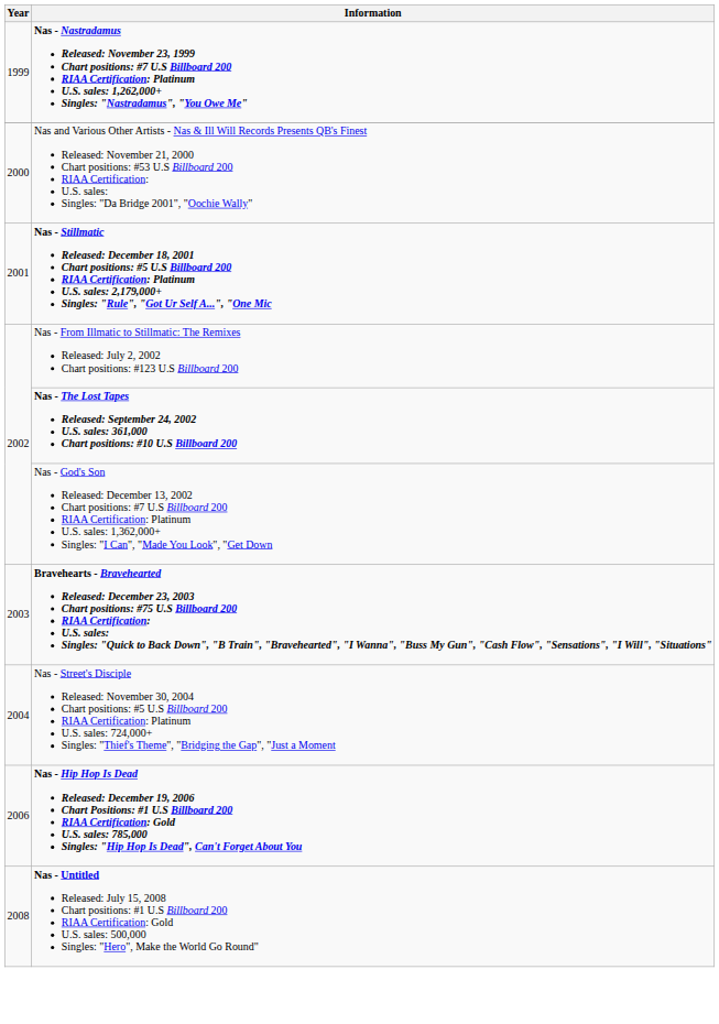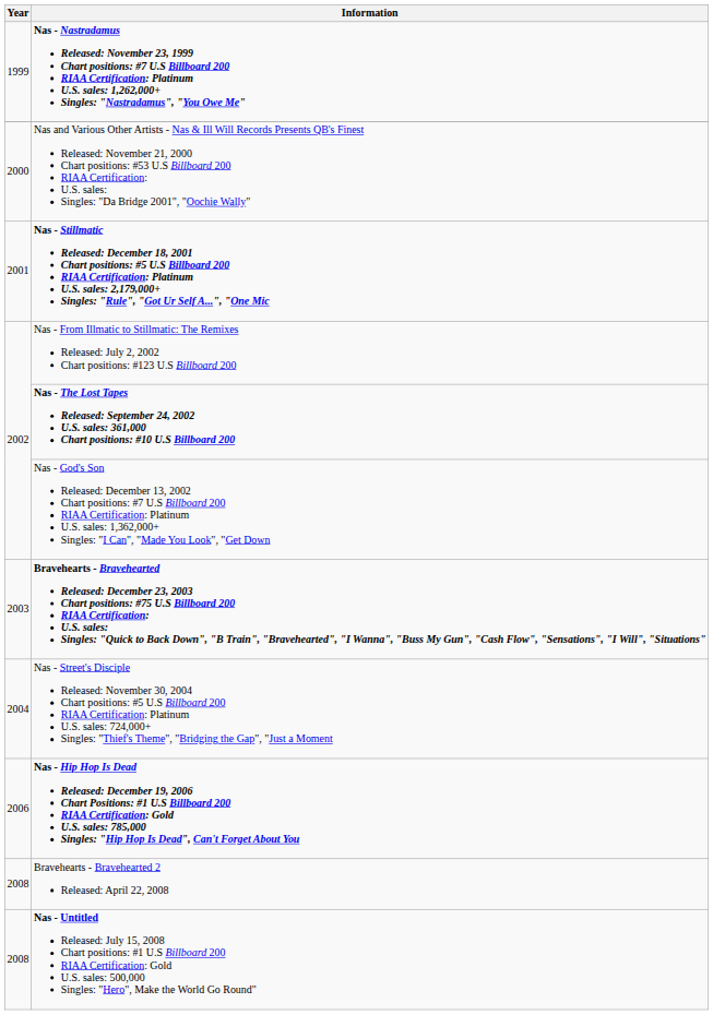+ row: 2008 | Bravehearts - Bravehearted 2 Released: April 22, 2008
